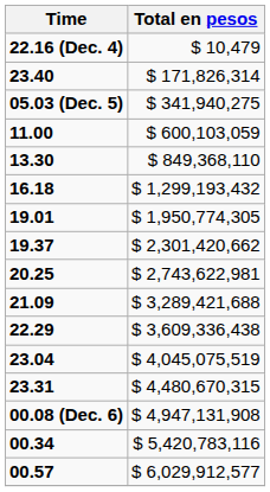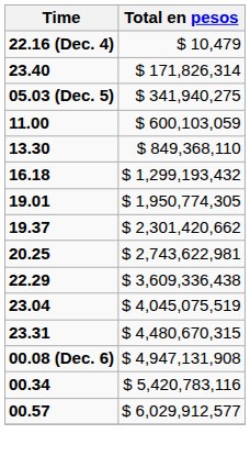- row: 21.09 | $ 3,289,421,688
